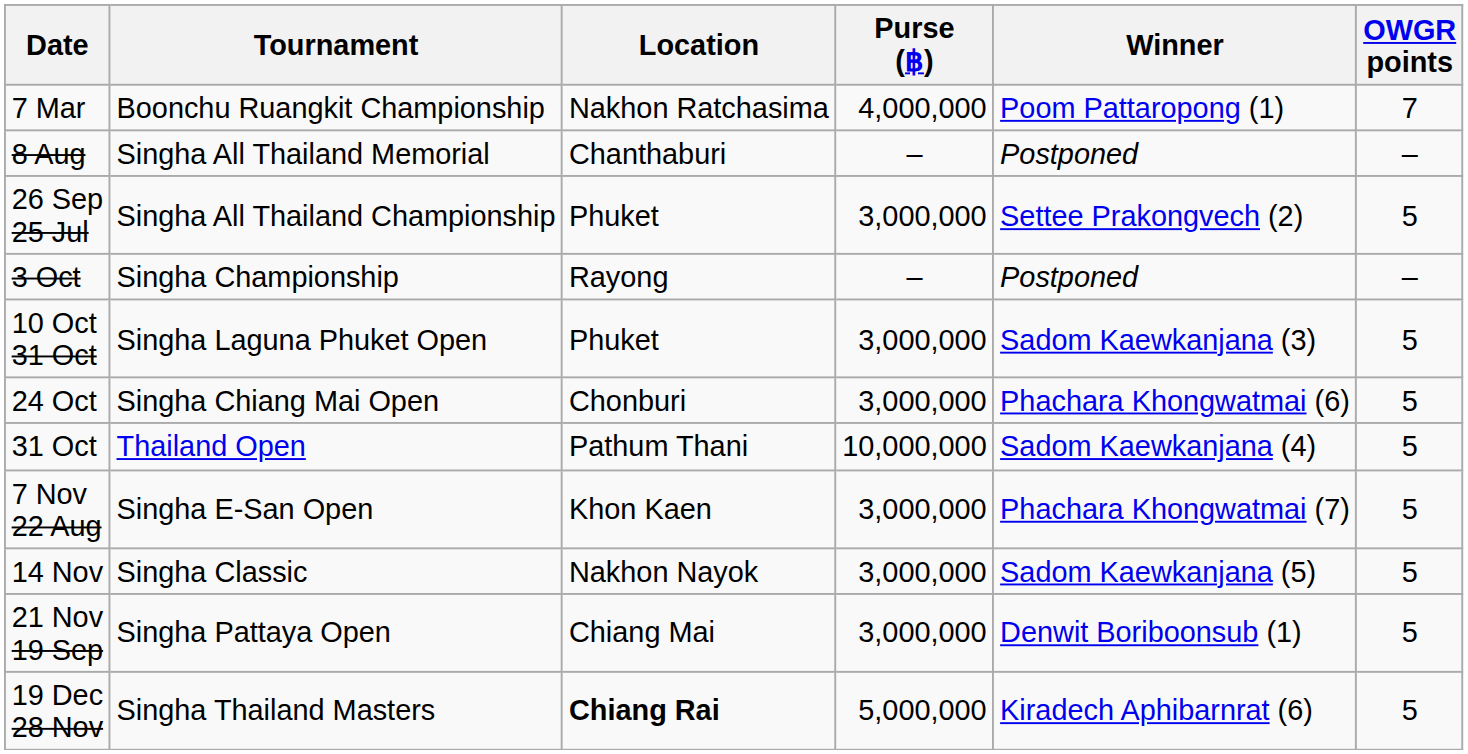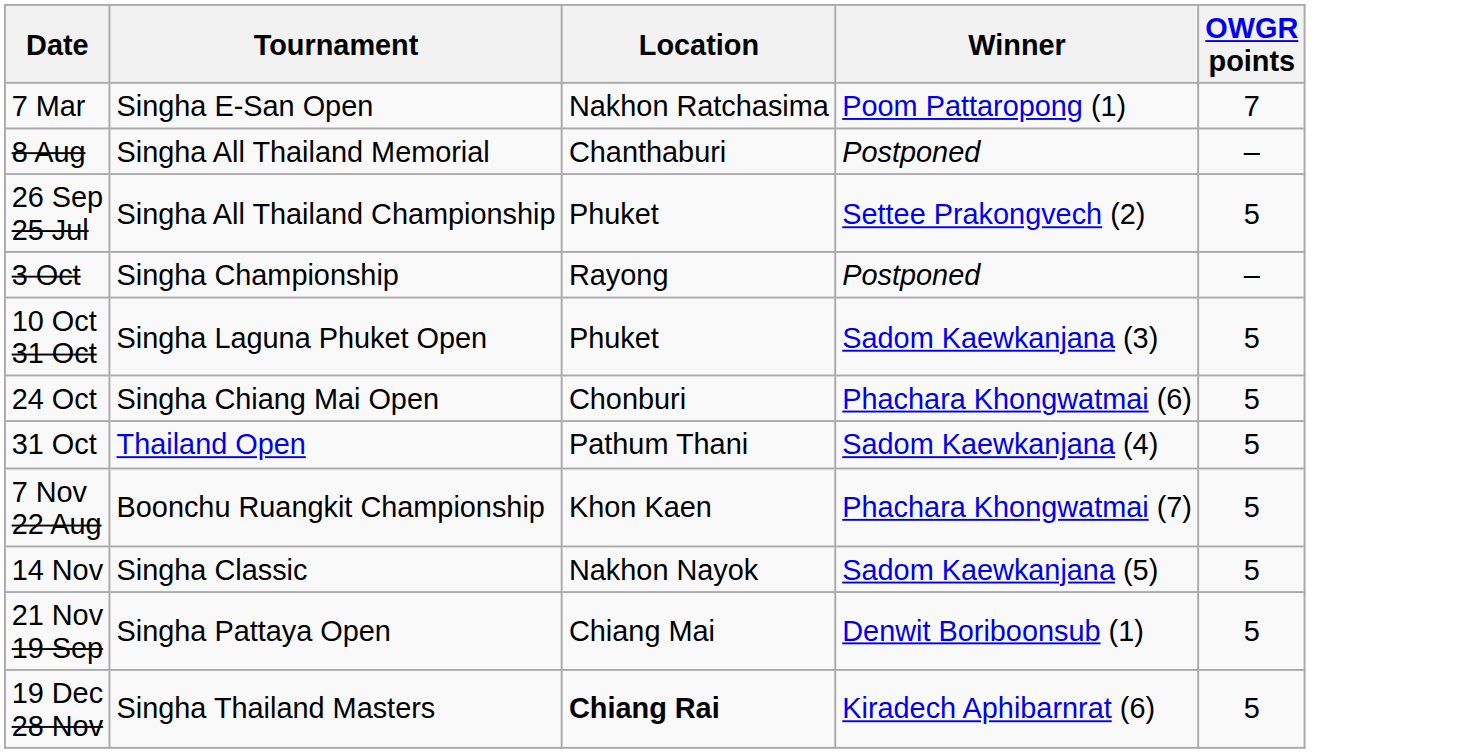- column: Purse (฿) | 4,000,000 | – | 3,000,000 | – | 3,000,000 | 3,000,000 | 10,000,000 | 3,000,000 | 3,000,000 | 3,000,000 | 5,000,000
7 Mar | Tournament: Boonchu Ruangkit Championship -> Singha E-San Open
7 Nov 22 Aug | Tournament: Singha E-San Open -> Boonchu Ruangkit Championship
